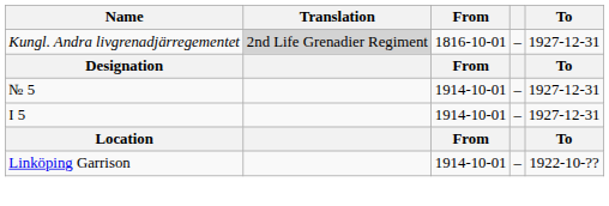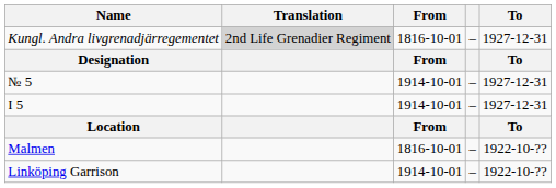+ row: Malmen | 1816-10-01 | – | 1922-10-??
